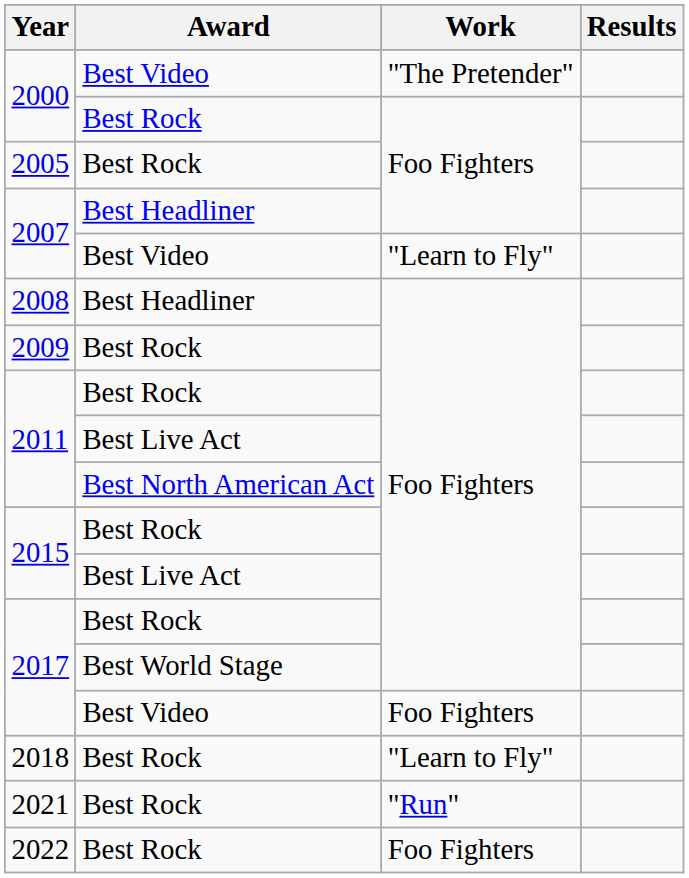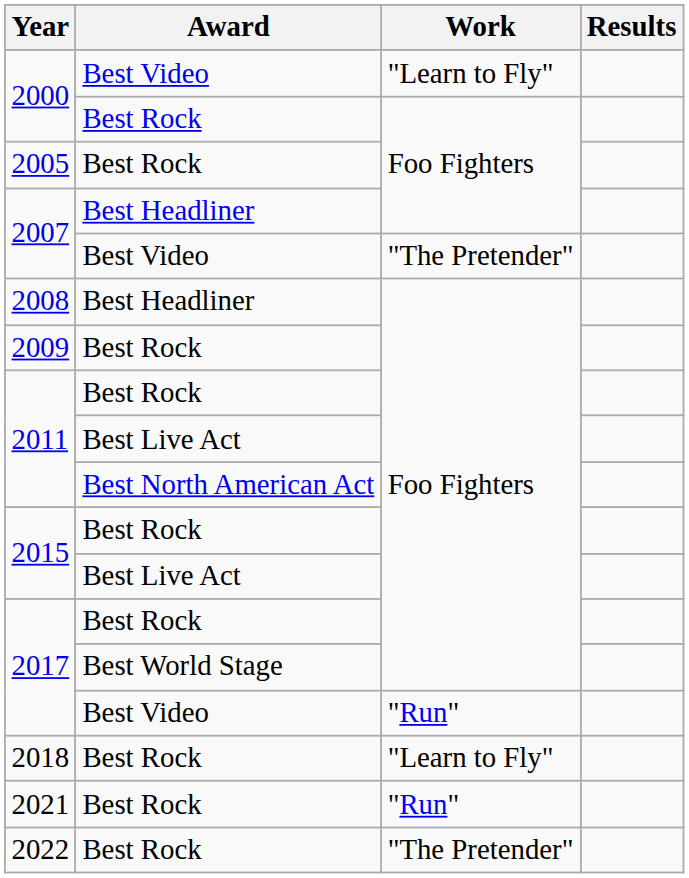2000 / Best Video | Work: "The Pretender" -> "Learn to Fly"
2007 / Best Video | Work: "Learn to Fly" -> "The Pretender"
2017 / Best Video | Work: Foo Fighters -> "Run"
2022 | Work: Foo Fighters -> "The Pretender"
